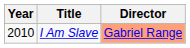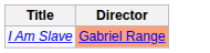- column: Year | 2010
